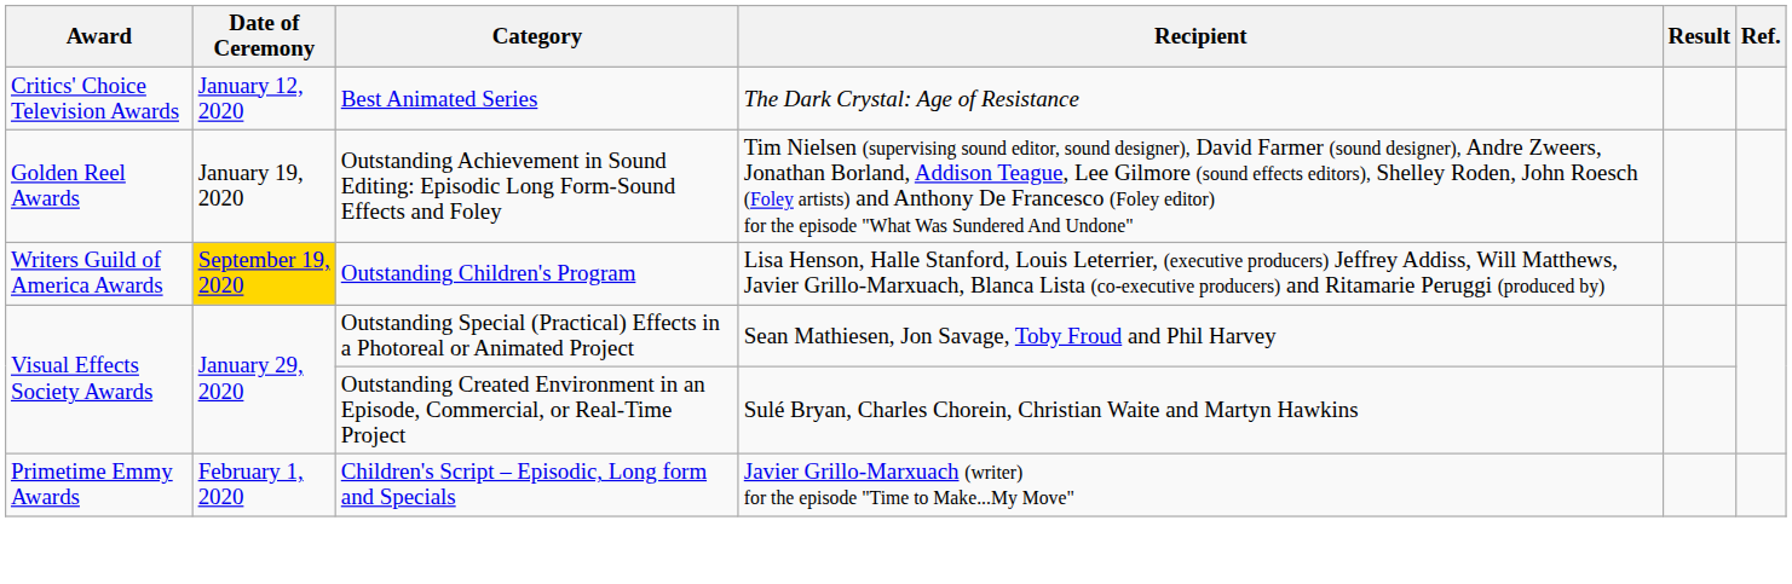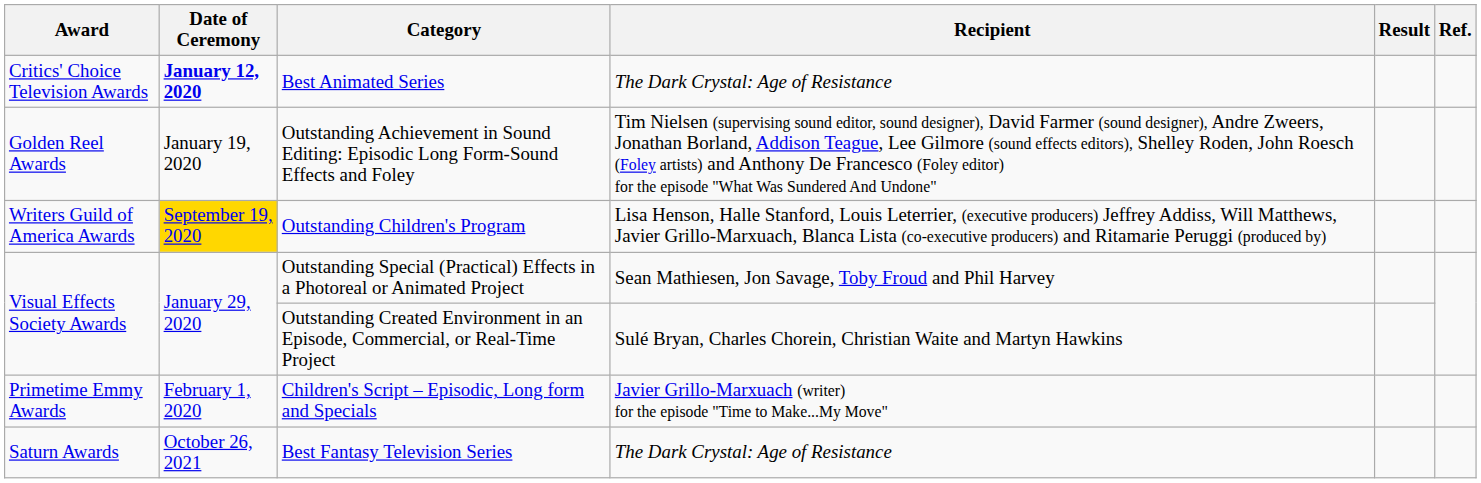Best Animated Series | Date of Ceremony: normal -> bold
+ row: Saturn Awards | October 26, 2021 | Best Fantasy Television Series | The Dark Crystal: Age of Resistance
